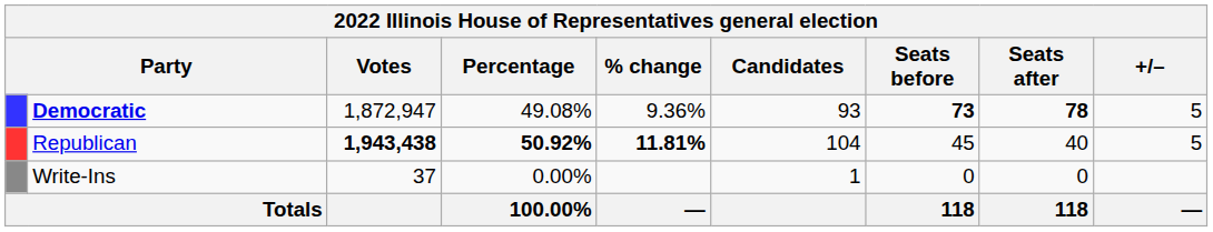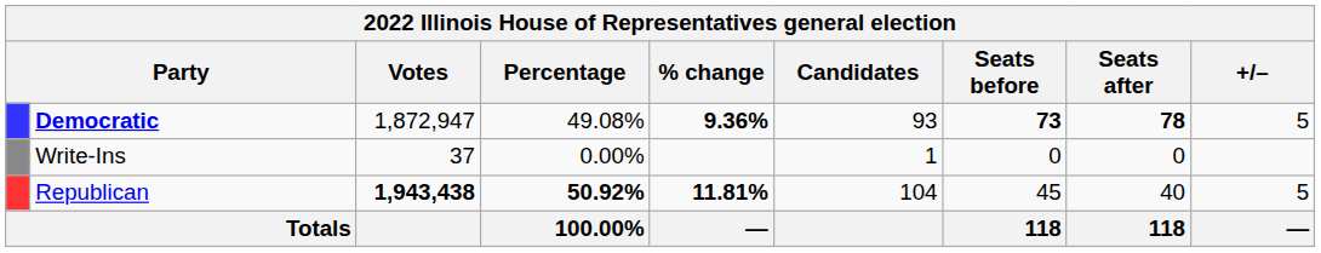Democratic | % change: normal -> bold
rows swapped: Republican <-> Write-Ins
